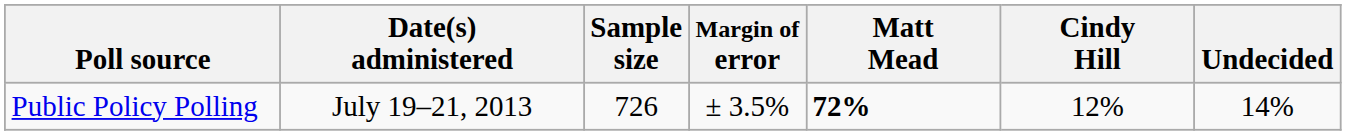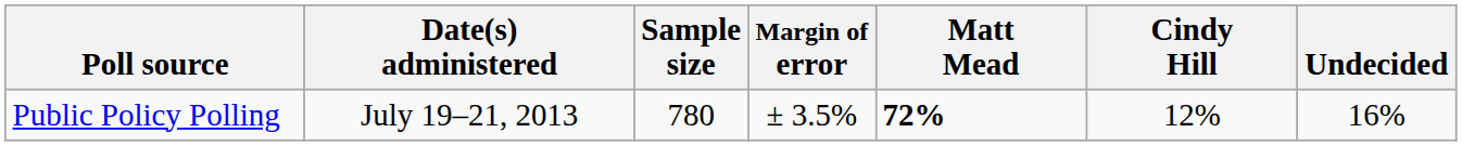Public Policy Polling | Sample size: 726 -> 780
Public Policy Polling | Undecided: 14% -> 16%
